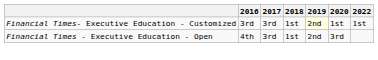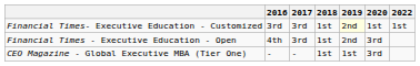+ row: CEO Magazine - Global Executive MBA (Tier One) | - | - | 1st | 1st | 3rd
